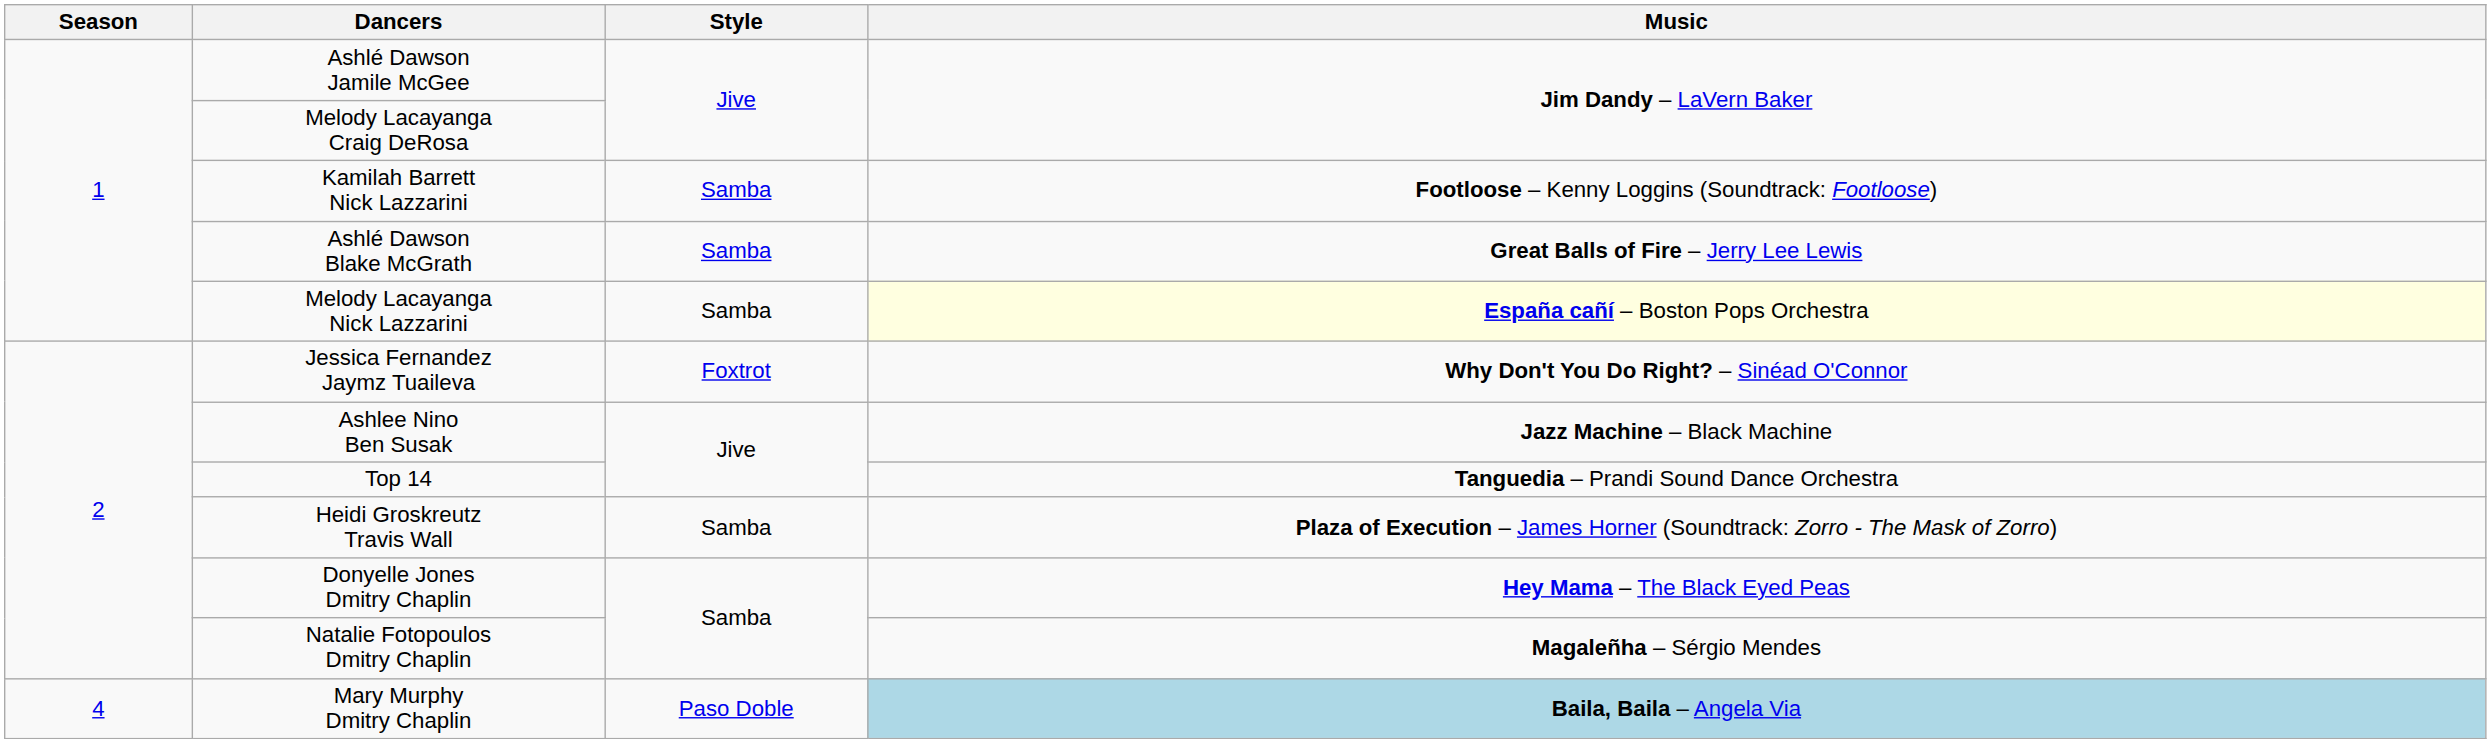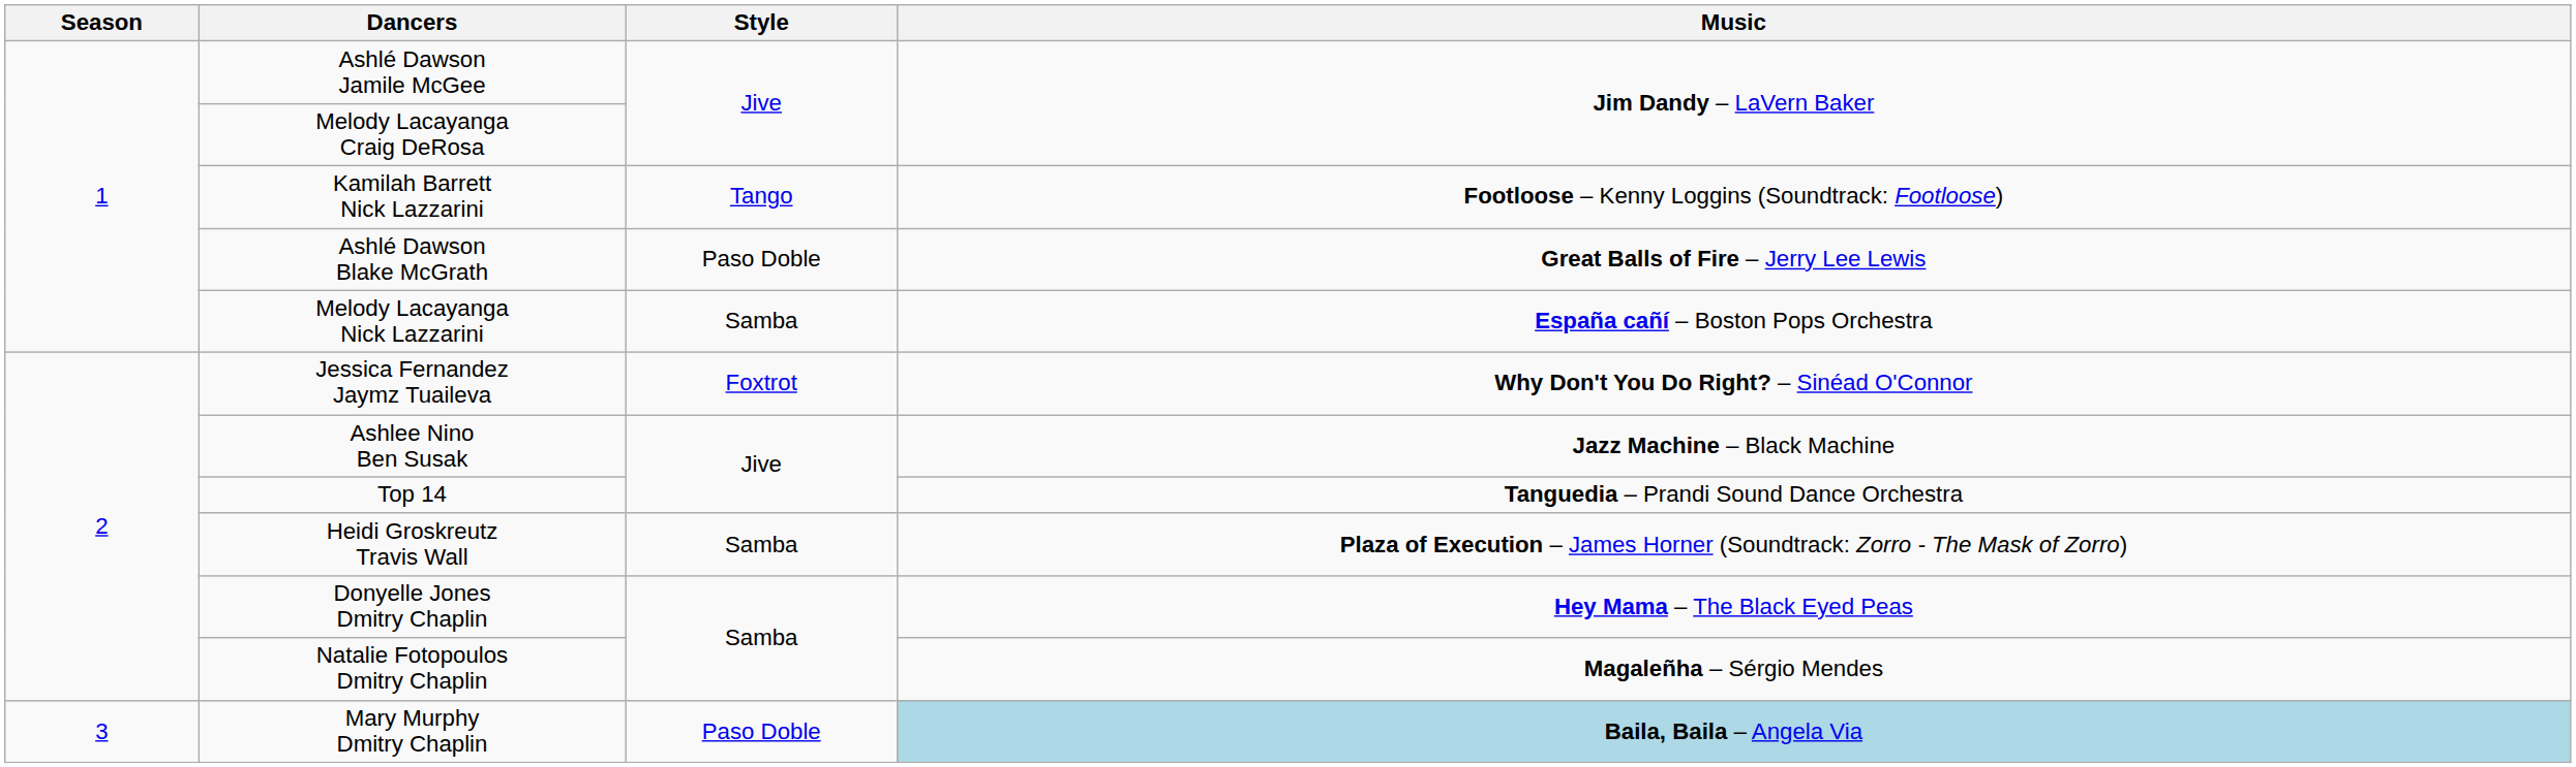Kamilah Barrett Nick Lazzarini | Style: Samba -> Tango
Ashlé Dawson Blake McGrath | Style: Samba -> Paso Doble
Melody Lacayanga Nick Lazzarini | Music: lightyellow background -> no background
Mary Murphy Dmitry Chaplin | Season: 4 -> 3
